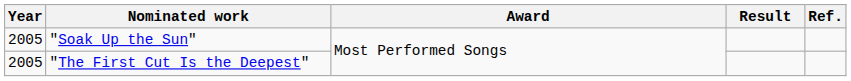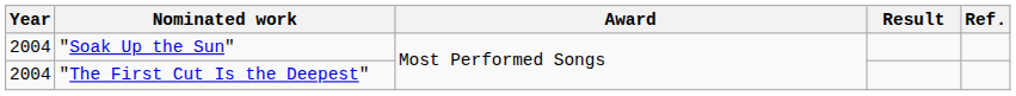"Soak Up the Sun" | Year: 2005 -> 2004
"The First Cut Is the Deepest" | Year: 2005 -> 2004
